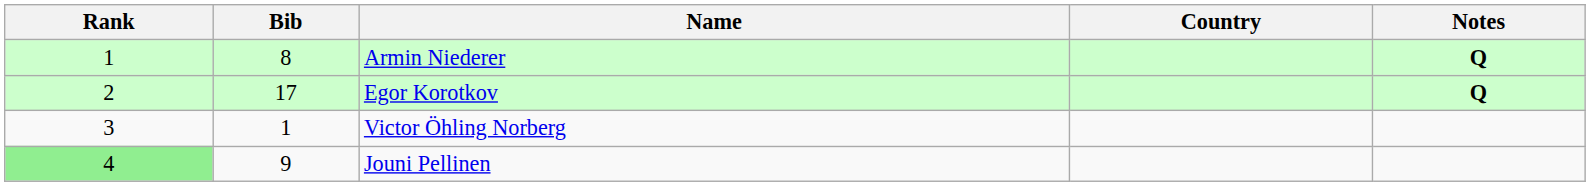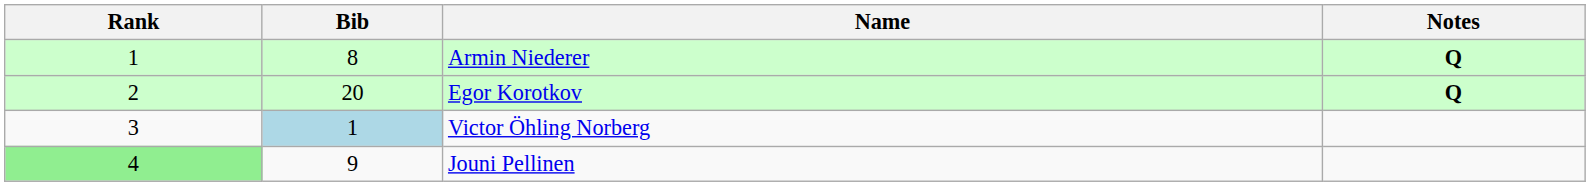- column: Country
Egor Korotkov | Bib: 17 -> 20
Victor Öhling Norberg | Bib: no background -> lightblue background
